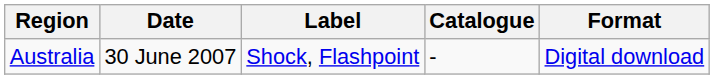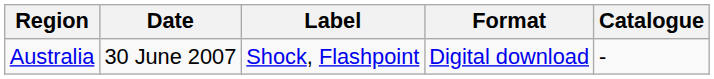columns swapped: Format <-> Catalogue
